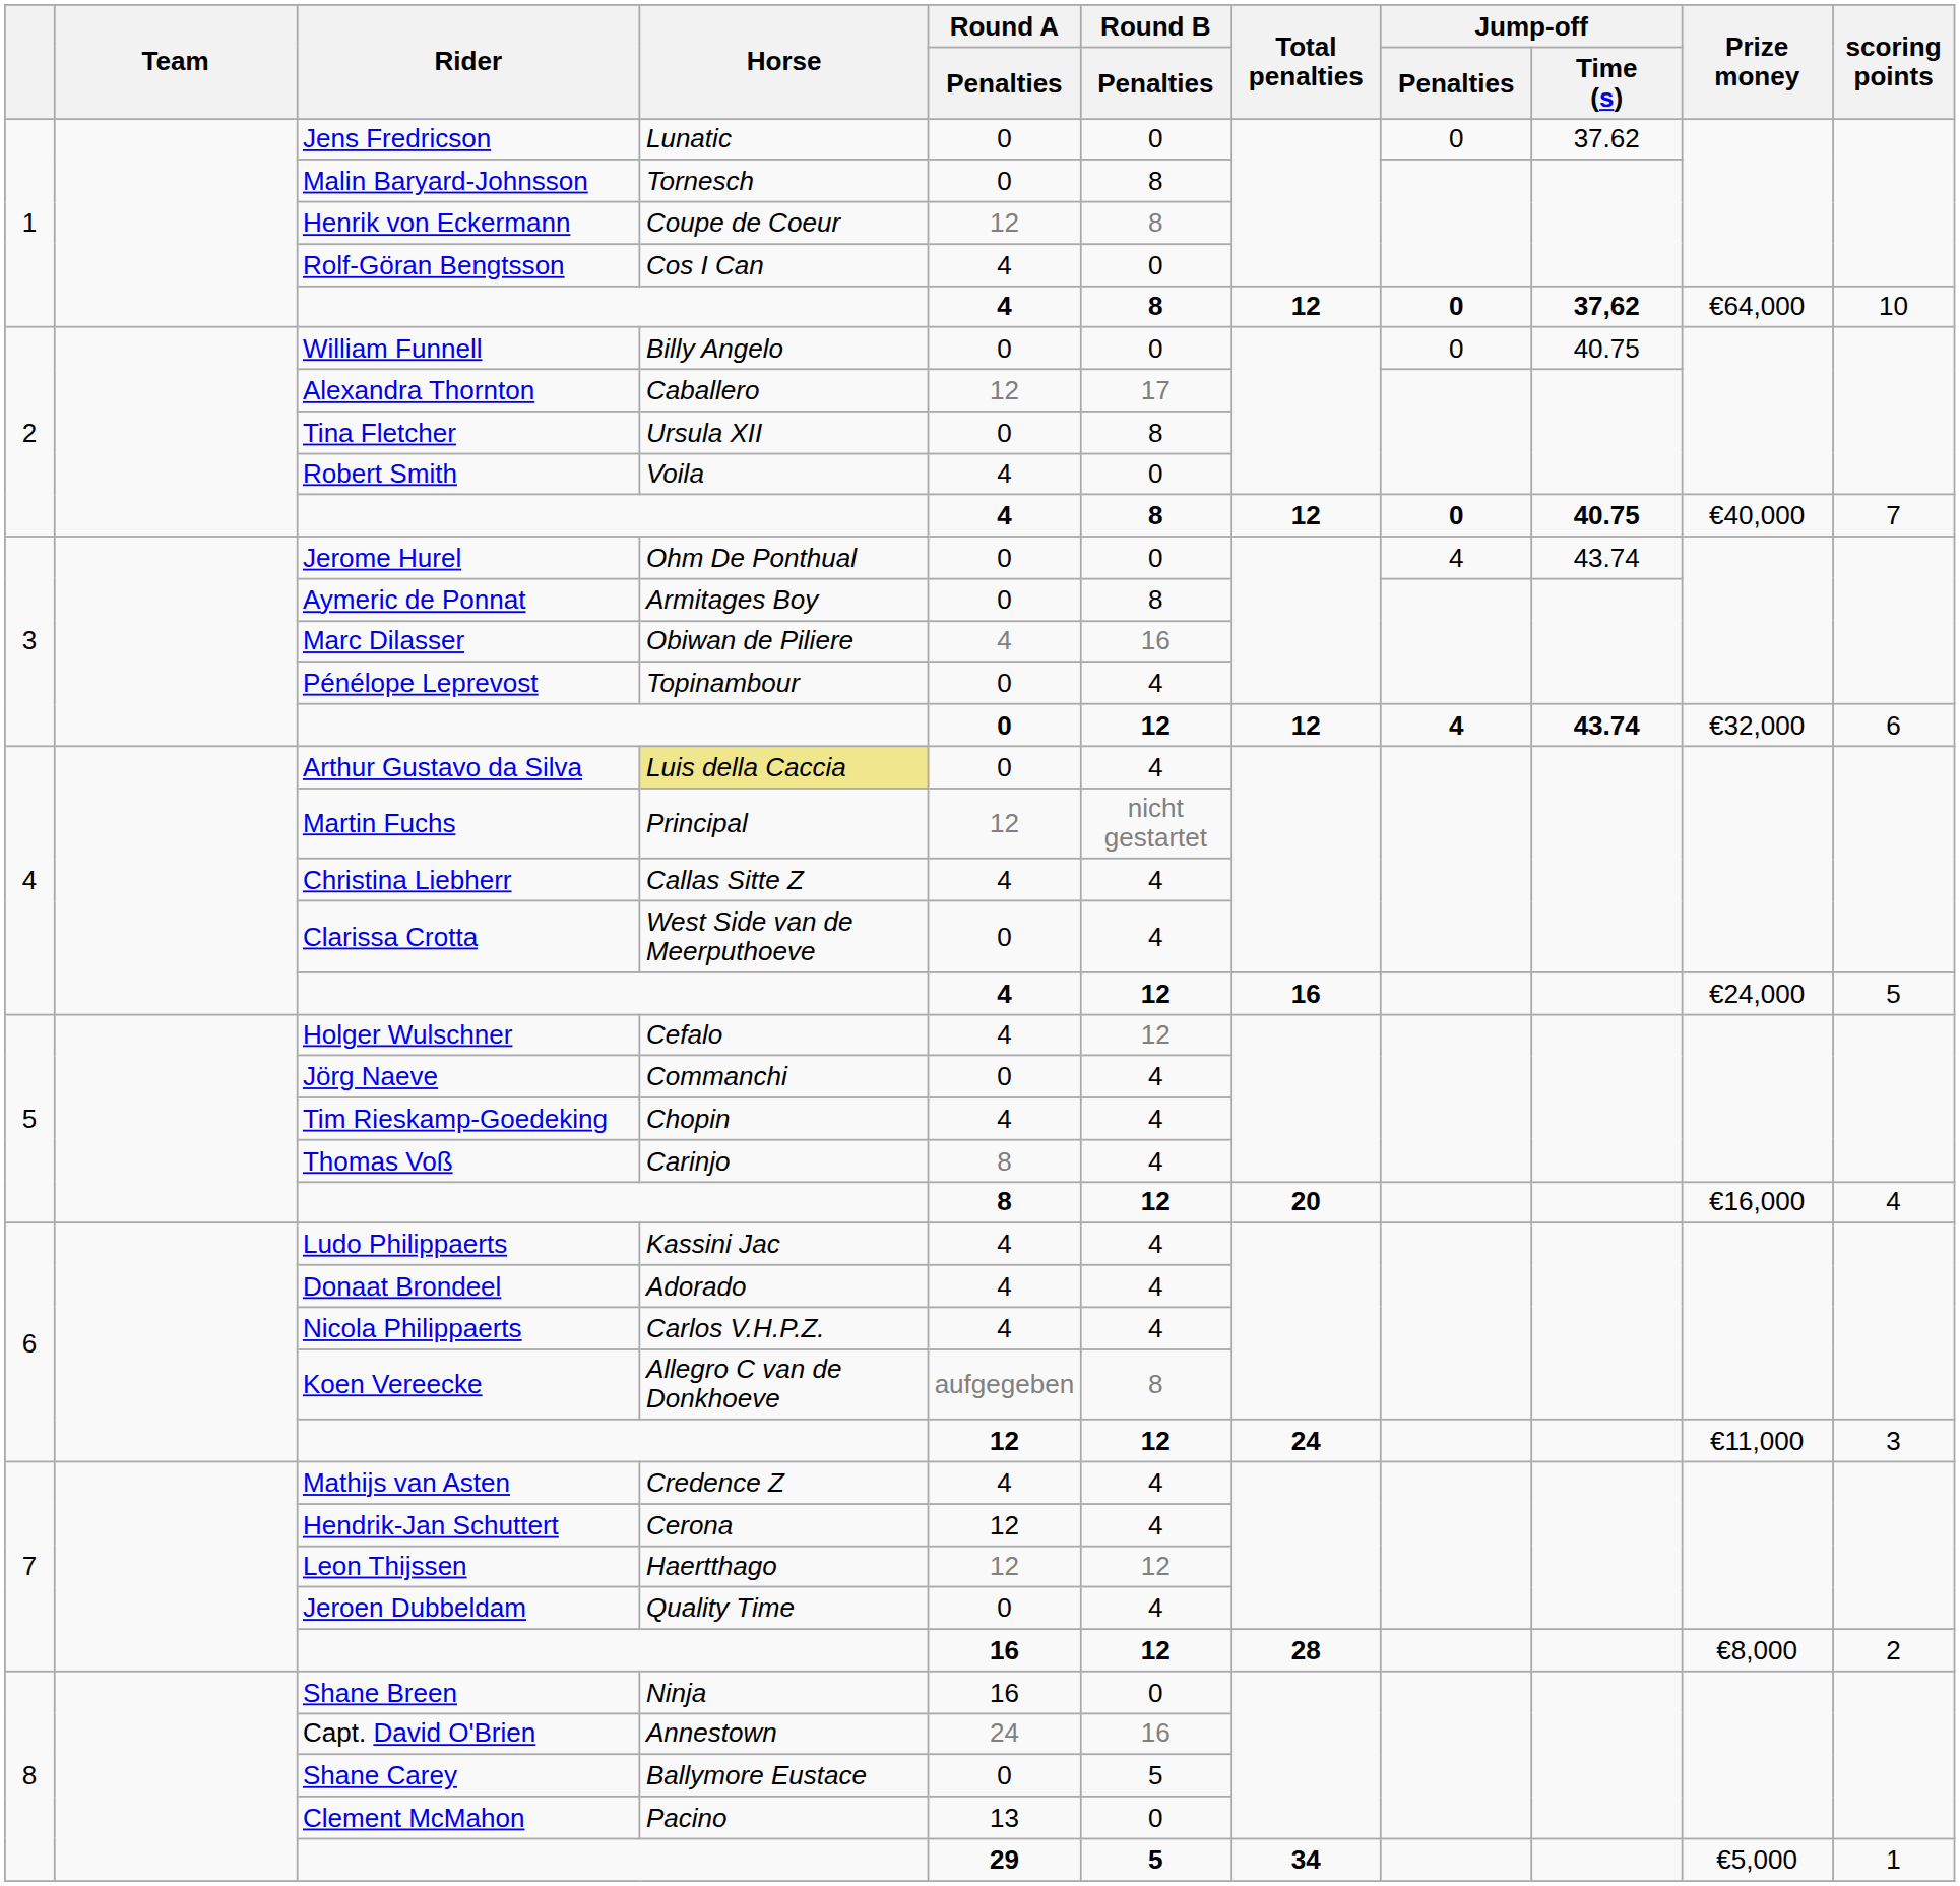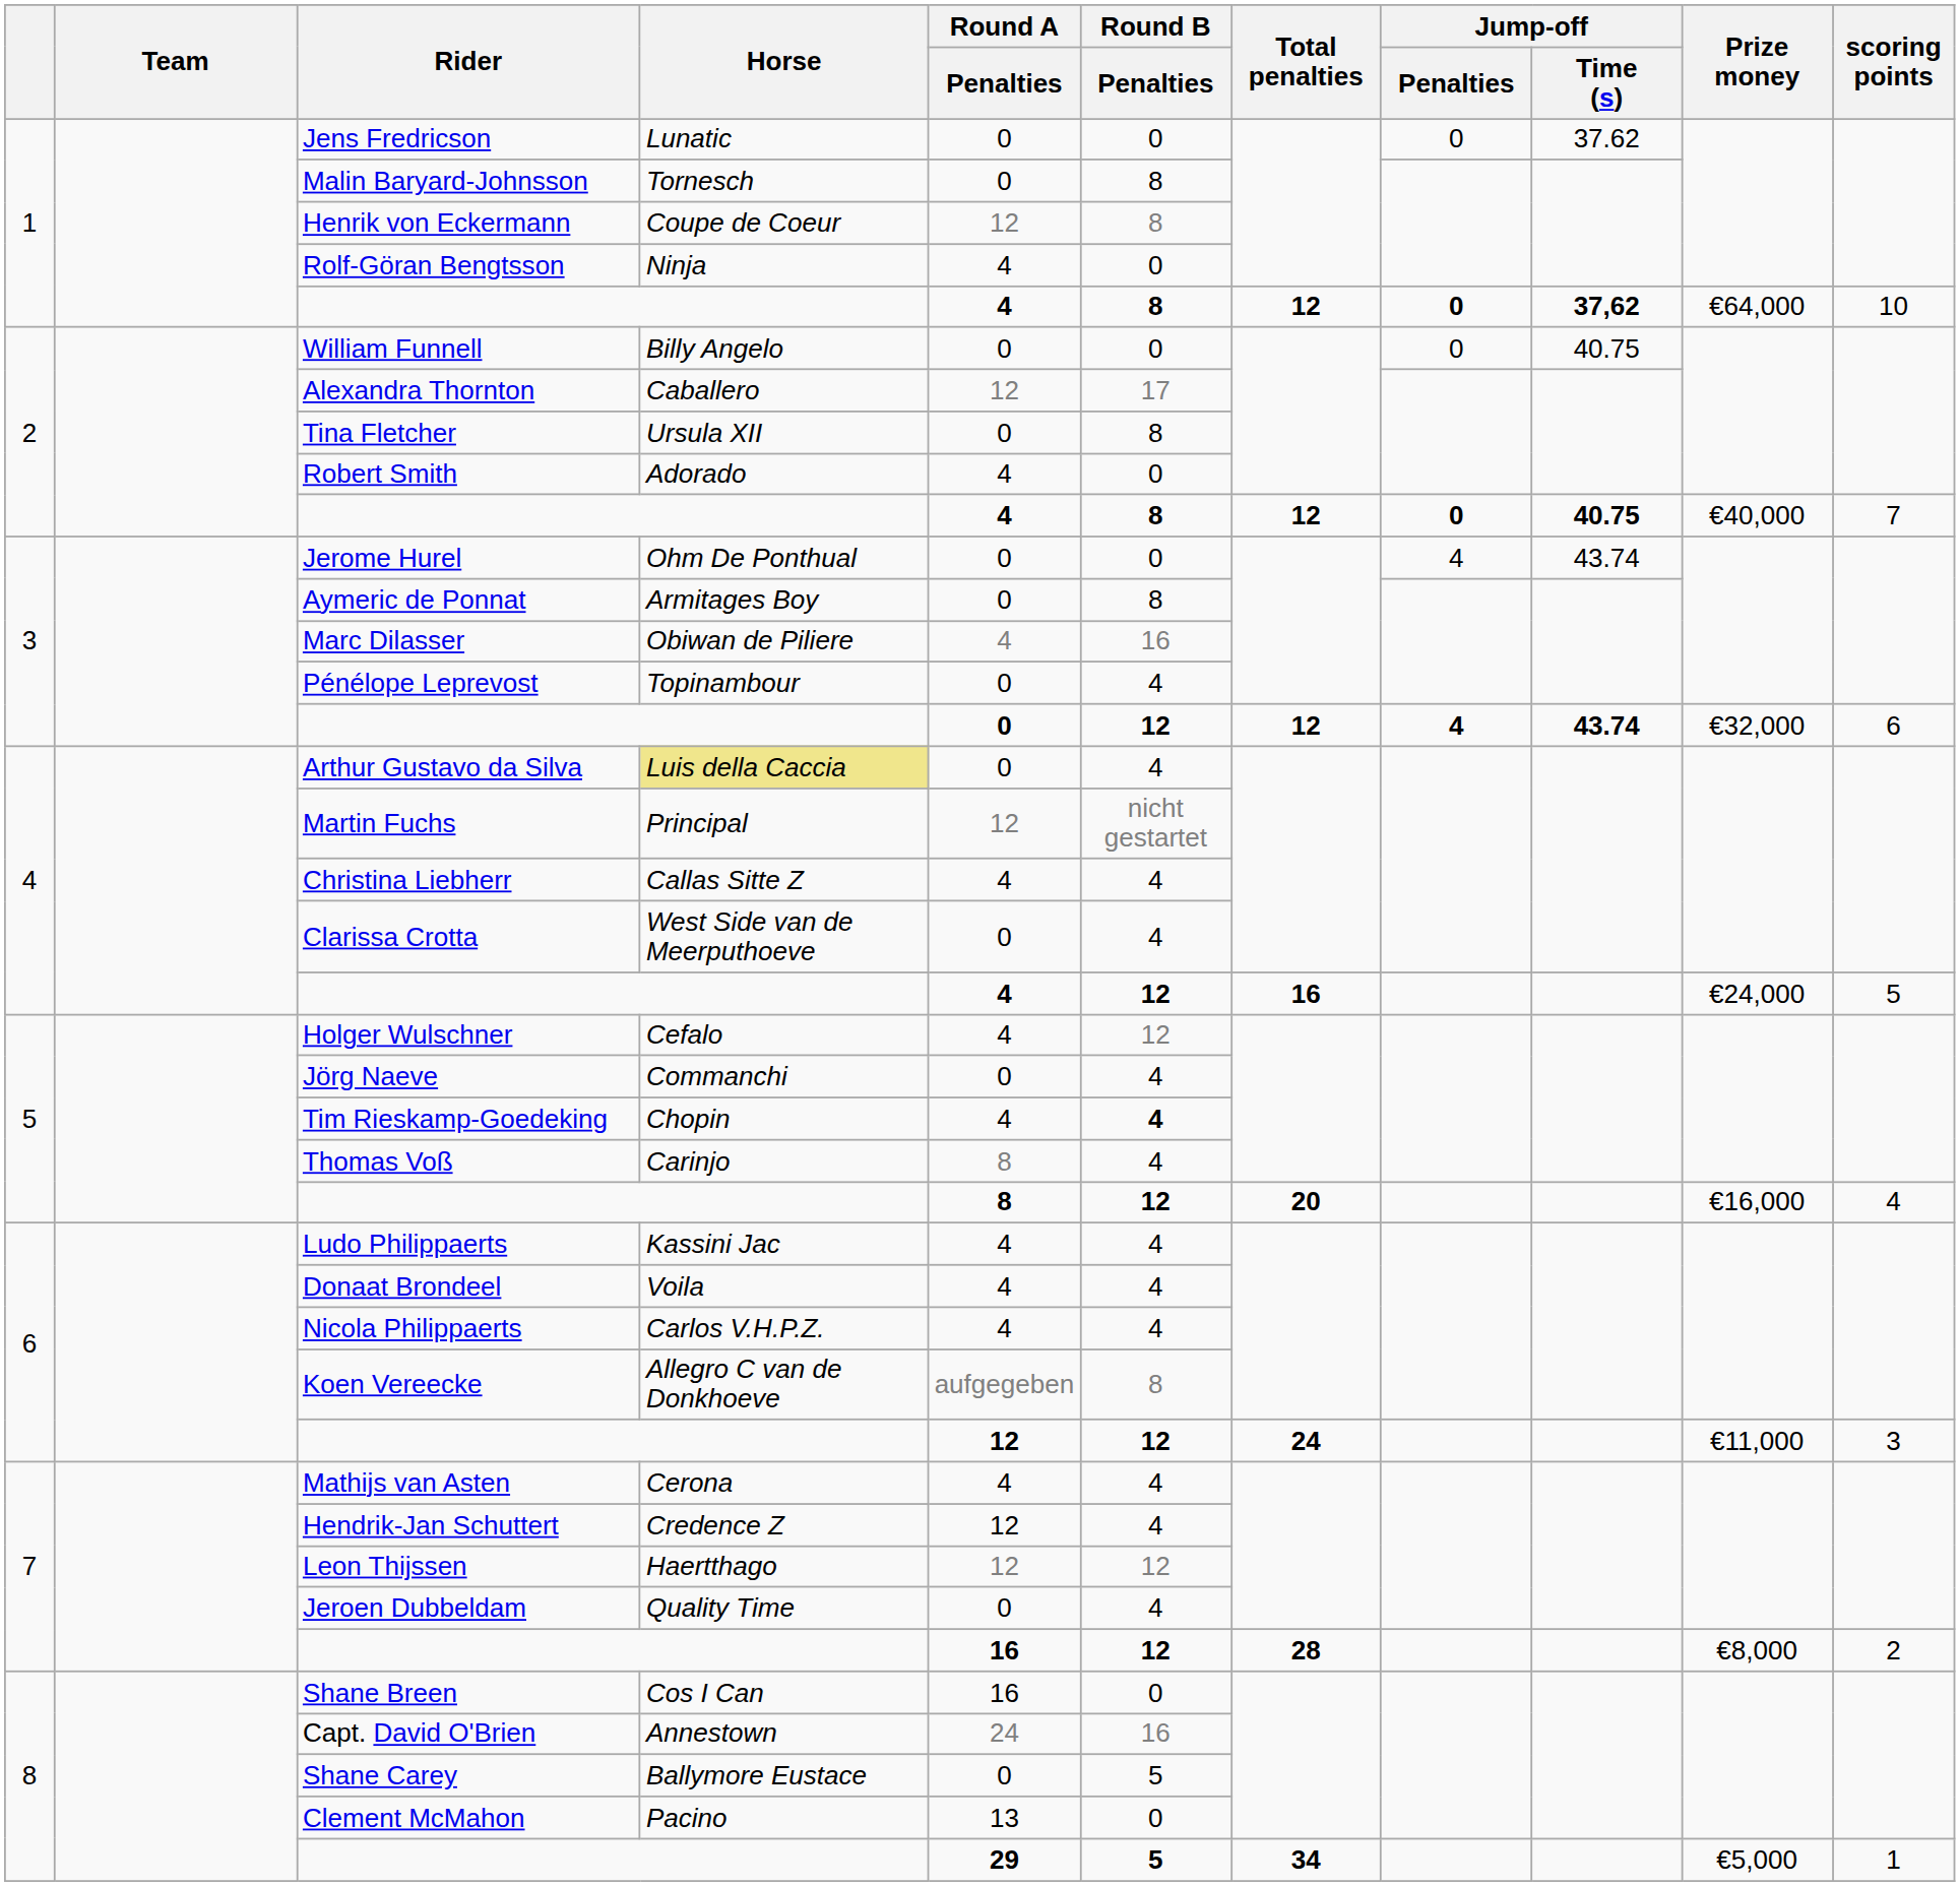Rolf-Göran Bengtsson | Horse: Cos I Can -> Ninja
Robert Smith | Horse: Voila -> Adorado
Tim Rieskamp-Goedeking | Round B / Penalties: normal -> bold
Donaat Brondeel | Horse: Adorado -> Voila
Mathijs van Asten | Horse: Credence Z -> Cerona
Hendrik-Jan Schuttert | Horse: Cerona -> Credence Z
Shane Breen | Horse: Ninja -> Cos I Can
